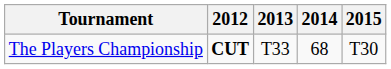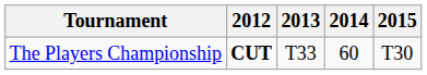The Players Championship | 2014: 68 -> 60
